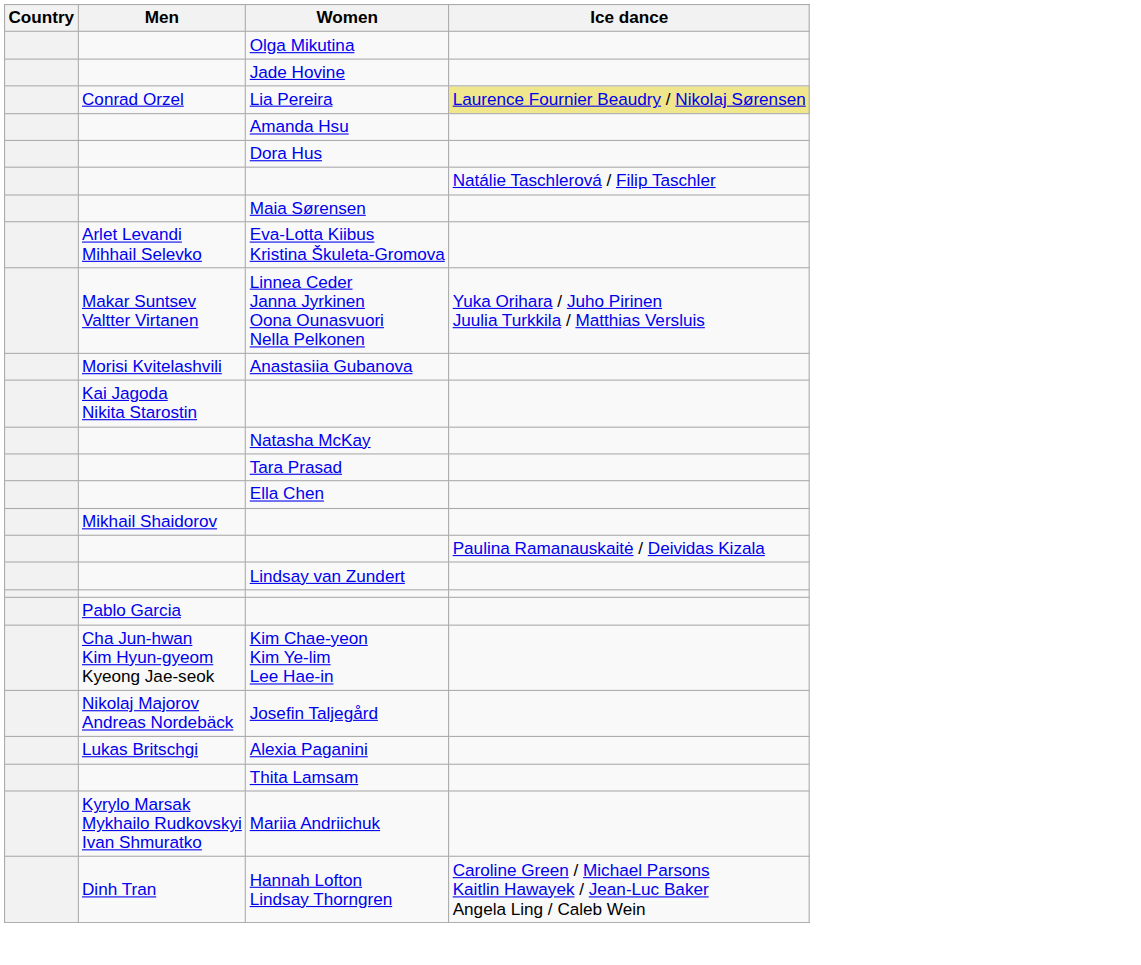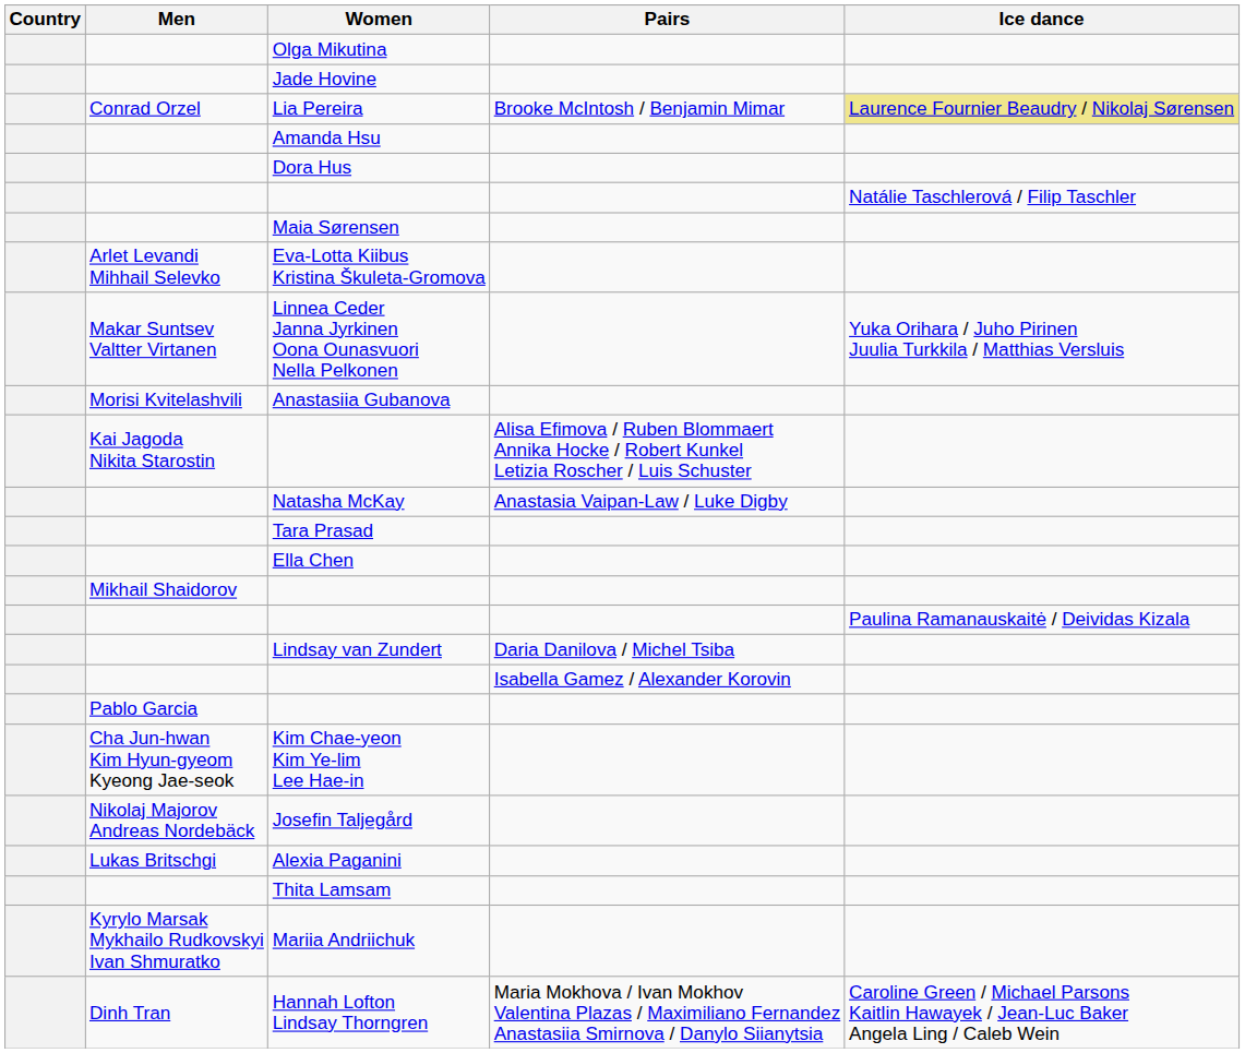+ column: Pairs | Brooke McIntosh / Benjamin Mimar | Alisa Efimova / Ruben Blommaert Annika Hocke / Robert Kunkel Letizia Roscher / Luis Schuster | Anastasia Vaipan-Law / Luke Digby | Daria Danilova / Michel Tsiba | Isabella Gamez / Alexander Korovin | Maria Mokhova / Ivan Mokhov Valentina Plazas / Maximiliano Fernandez Anastasiia Smirnova / Danylo Siianytsia
